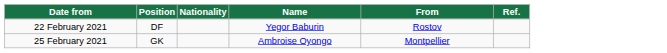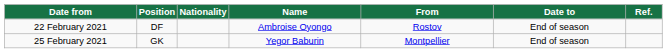+ column: Date to | End of season | End of season
22 February 2021 | Name: Yegor Baburin -> Ambroise Oyongo
25 February 2021 | Name: Ambroise Oyongo -> Yegor Baburin
